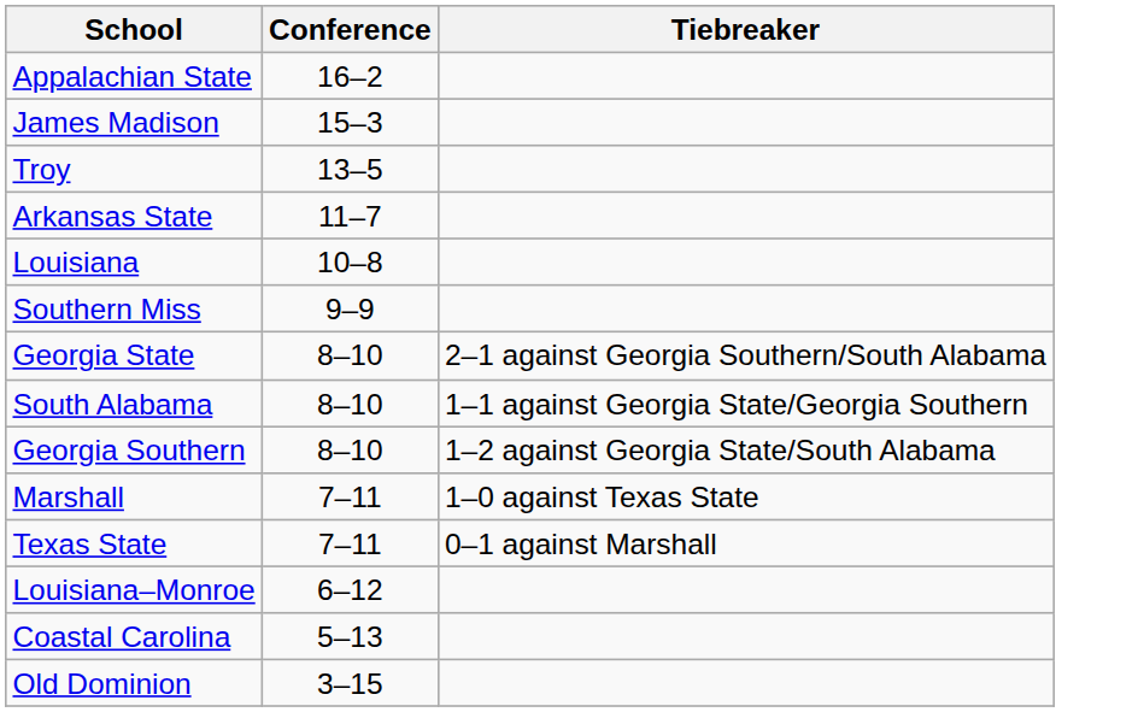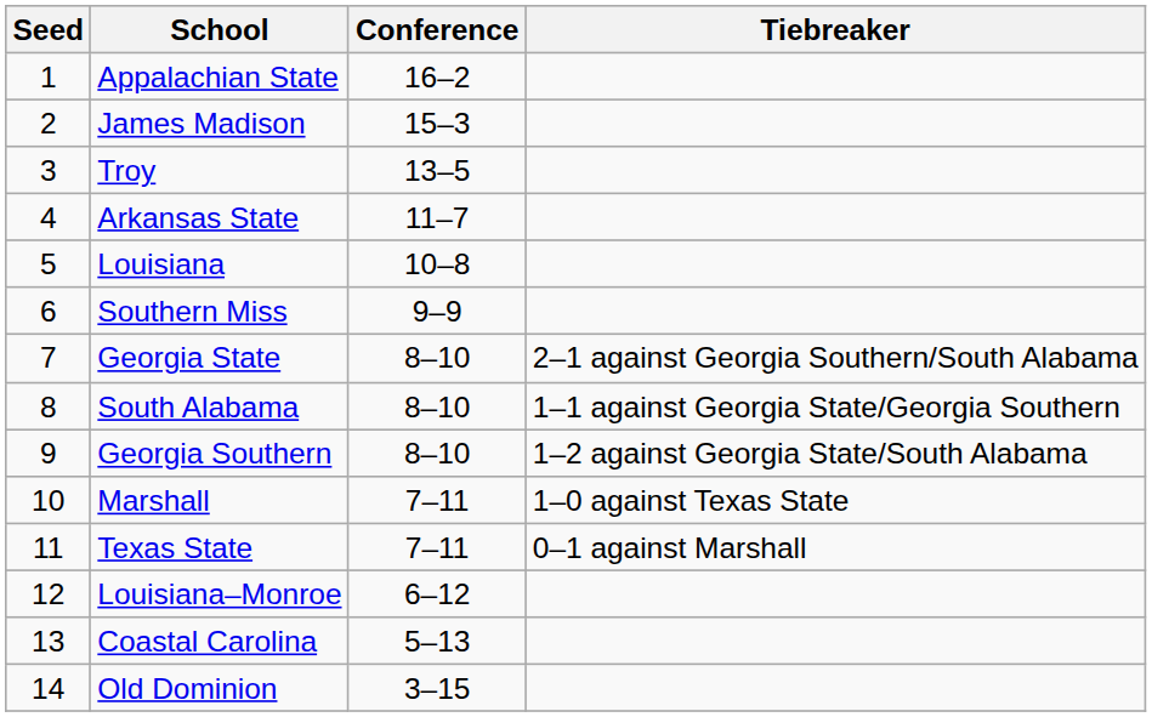+ column: Seed | 1 | 2 | 3 | 4 | 5 | 6 | 7 | 8 | 9 | 10 | 11 | 12 | 13 | 14
